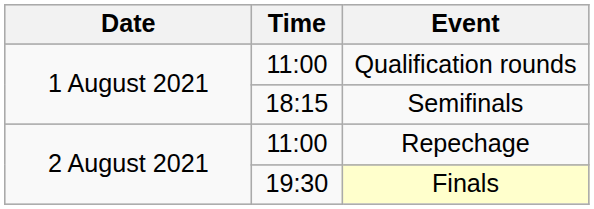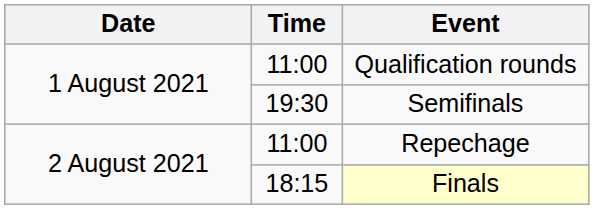Semifinals | Time: 18:15 -> 19:30
Finals | Time: 19:30 -> 18:15
